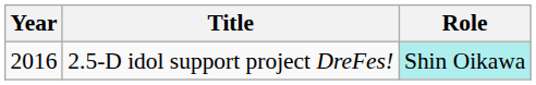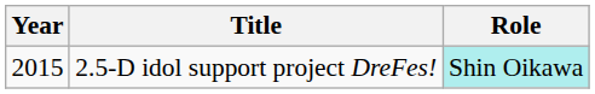2.5-D idol support project DreFes! | Year: 2016 -> 2015
